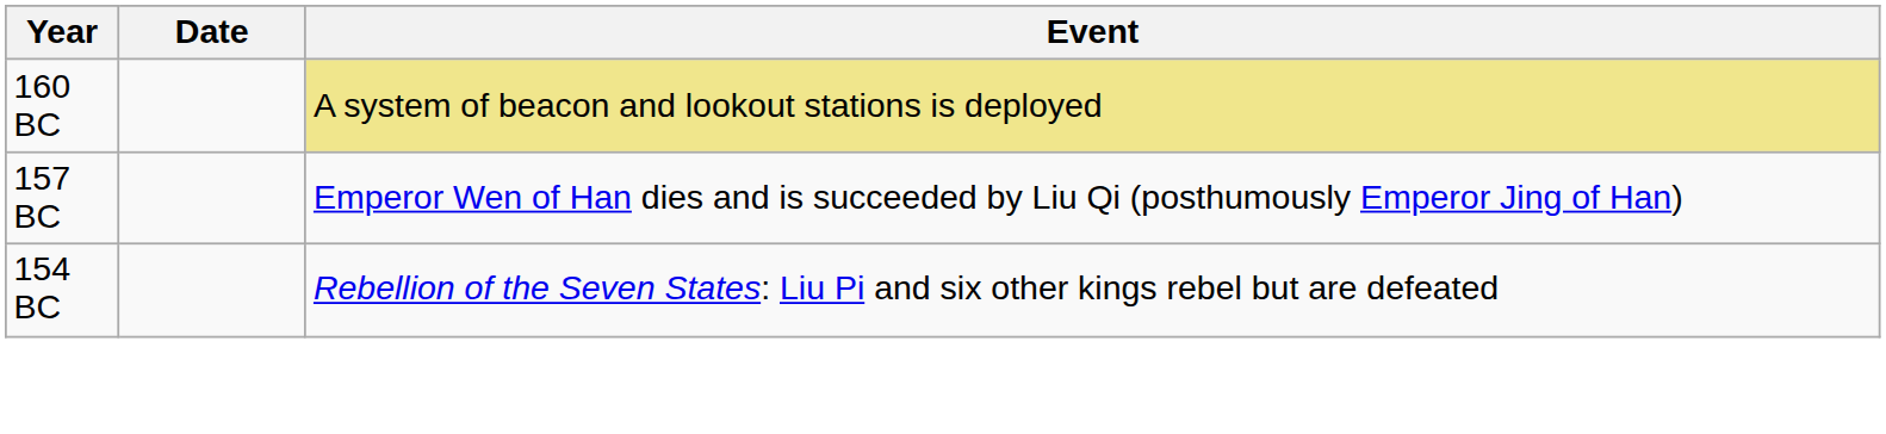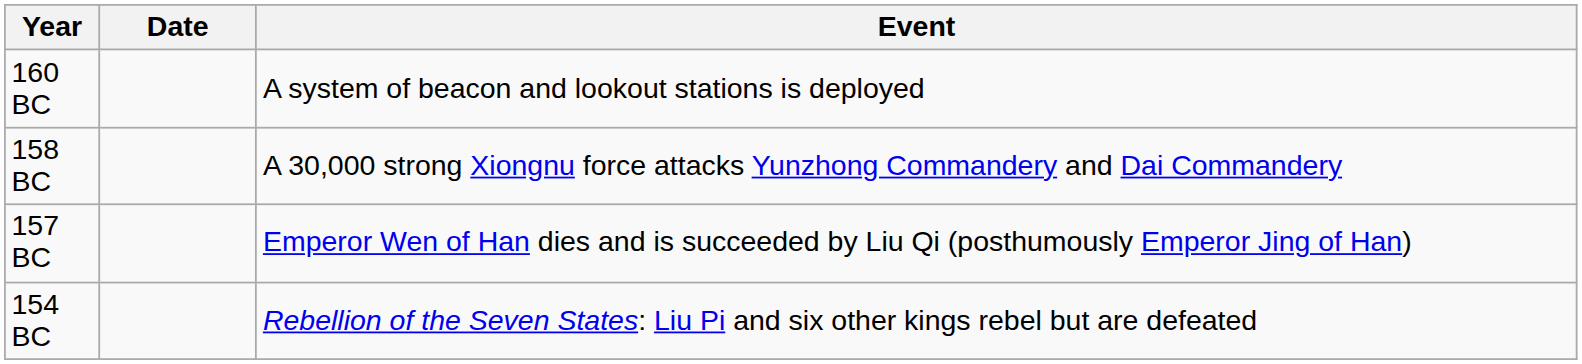160 BC | Event: khaki background -> no background
+ row: 158 BC | A 30,000 strong Xiongnu force attacks Yunzhong Commandery and Dai Commandery
